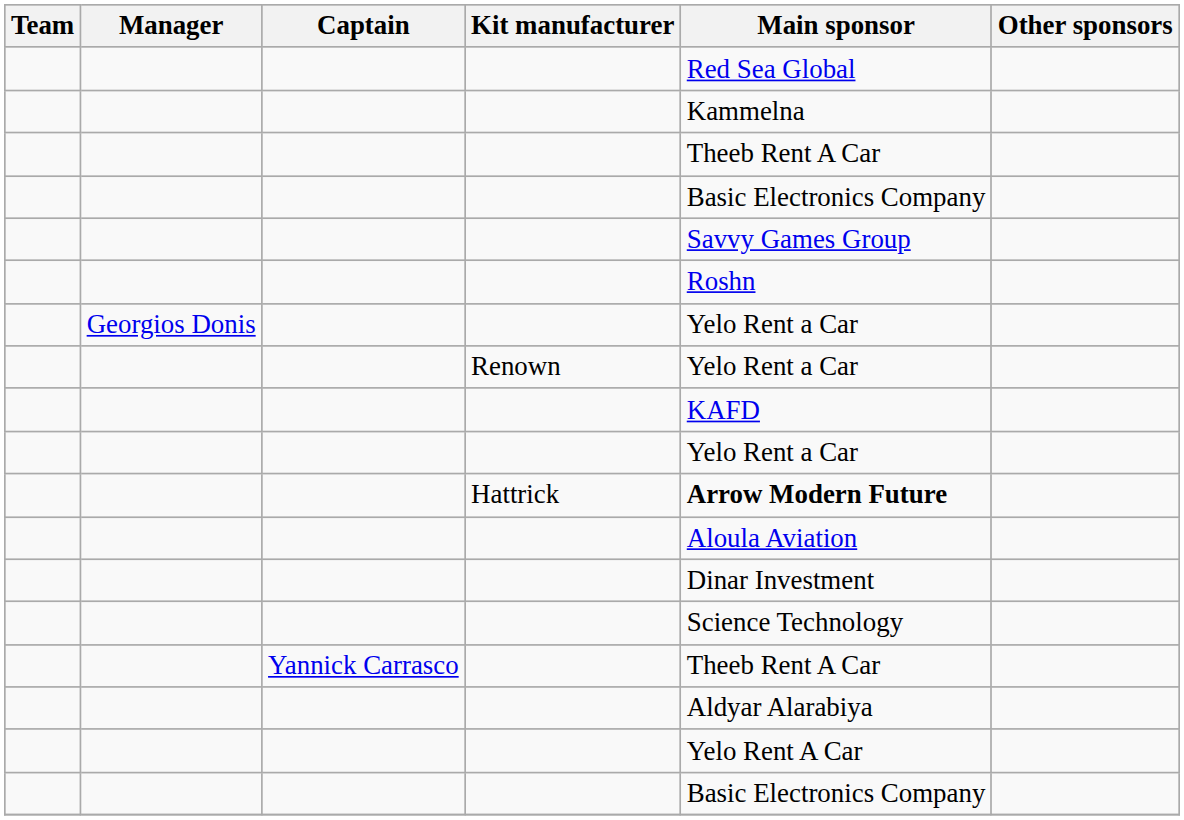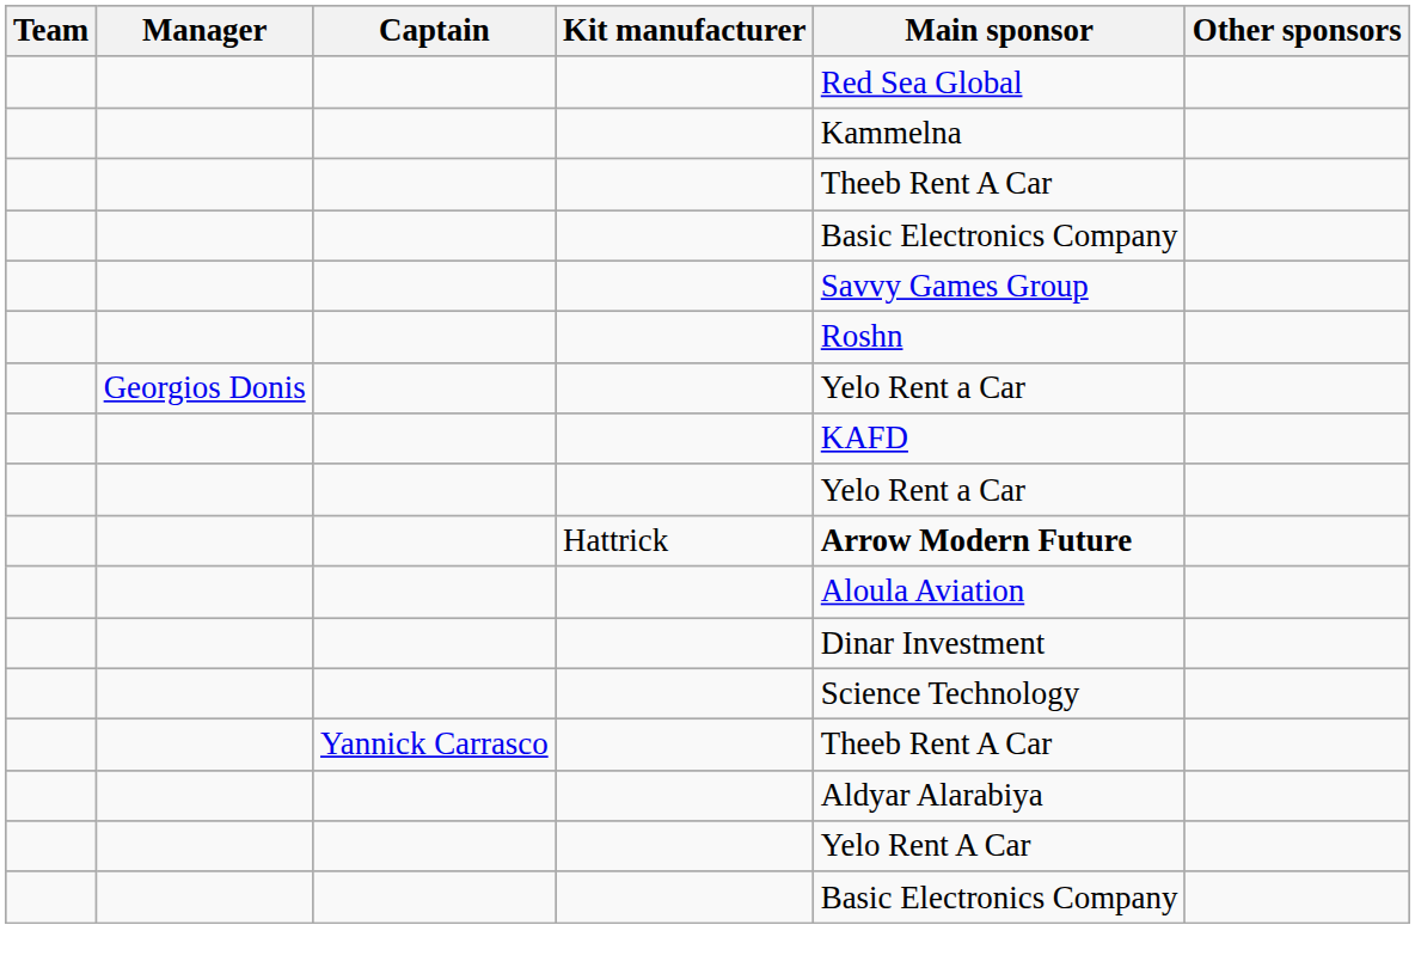- row: Renown | Yelo Rent a Car
